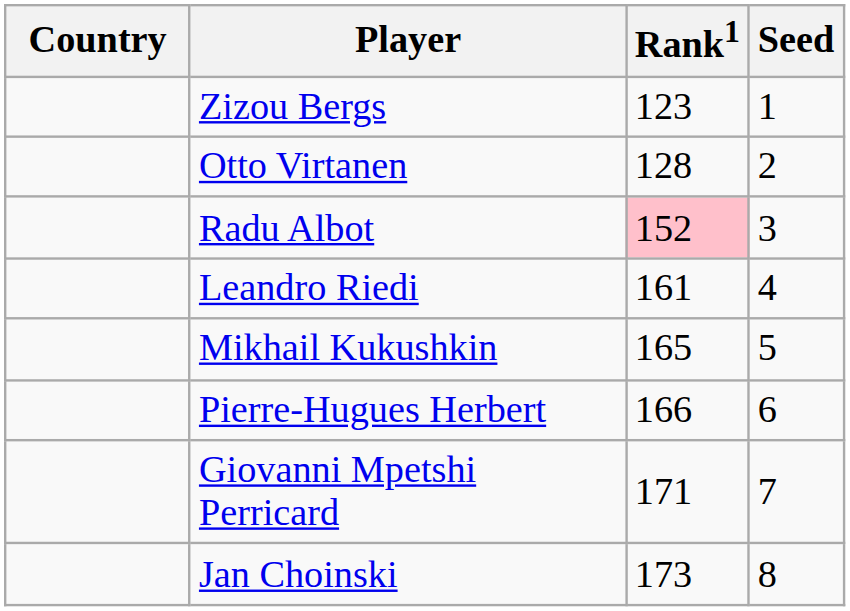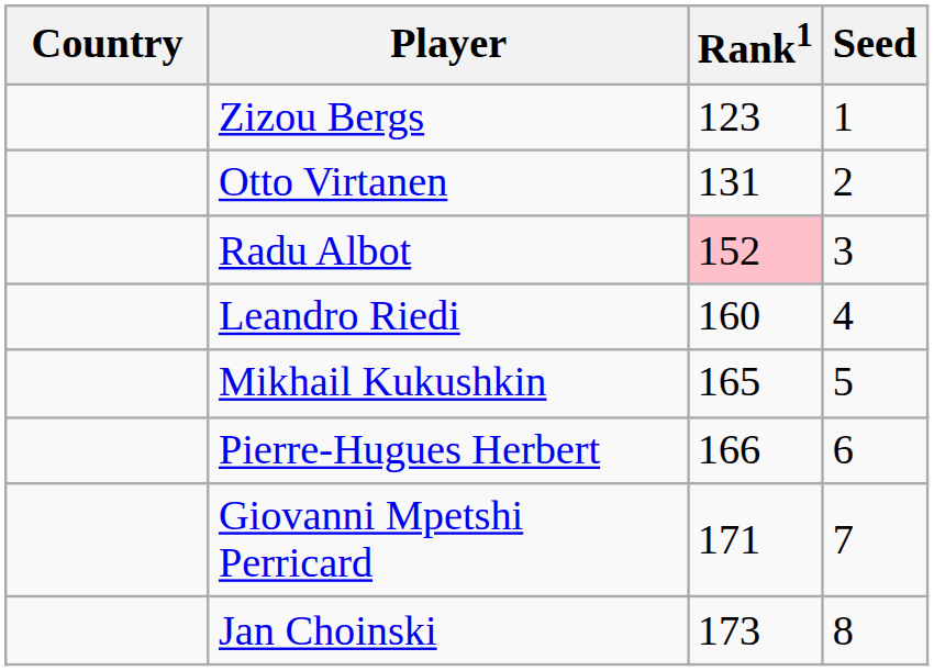Otto Virtanen | Rank1: 128 -> 131
Leandro Riedi | Rank1: 161 -> 160
